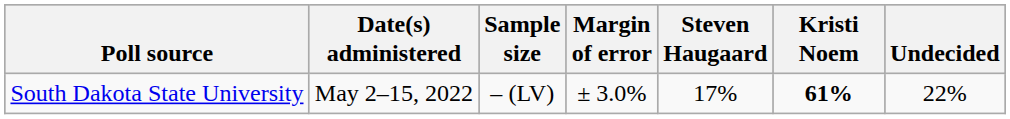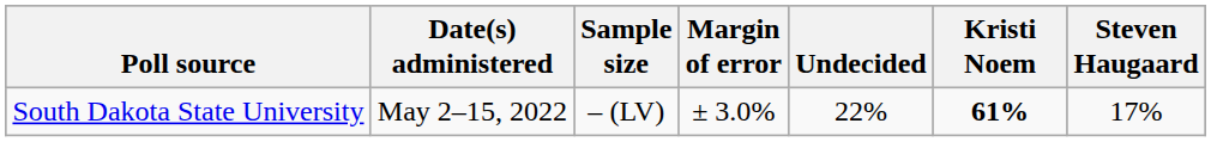columns swapped: Steven Haugaard <-> Undecided
